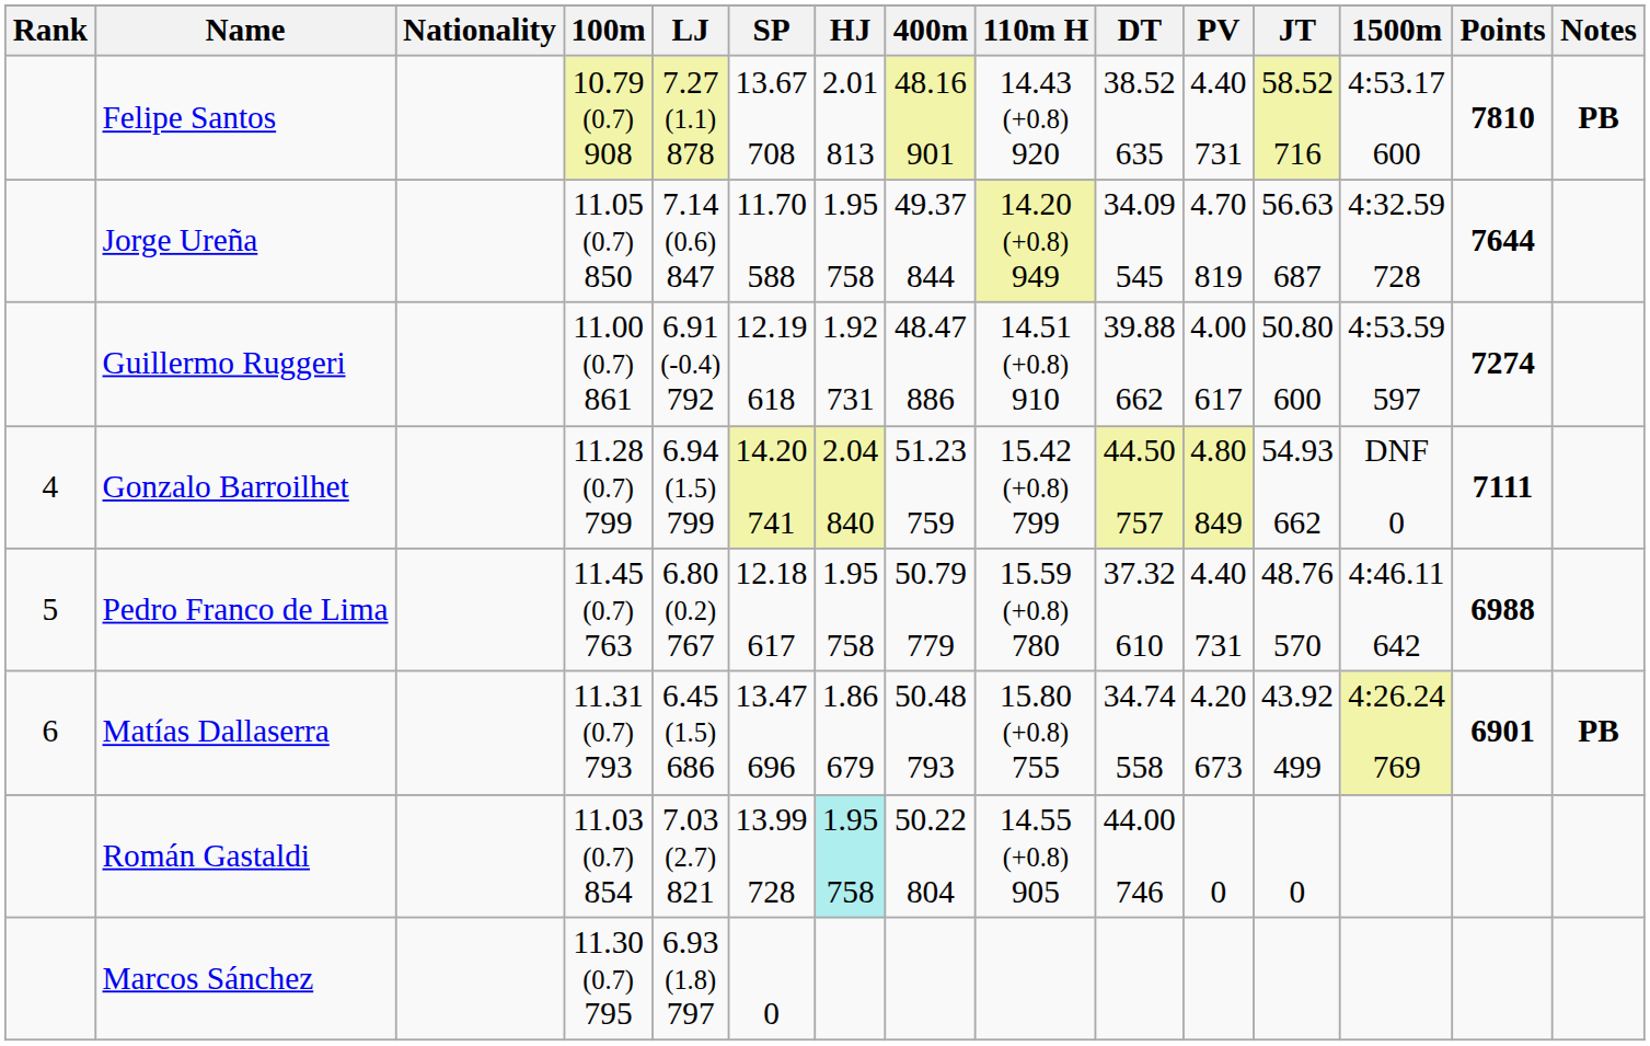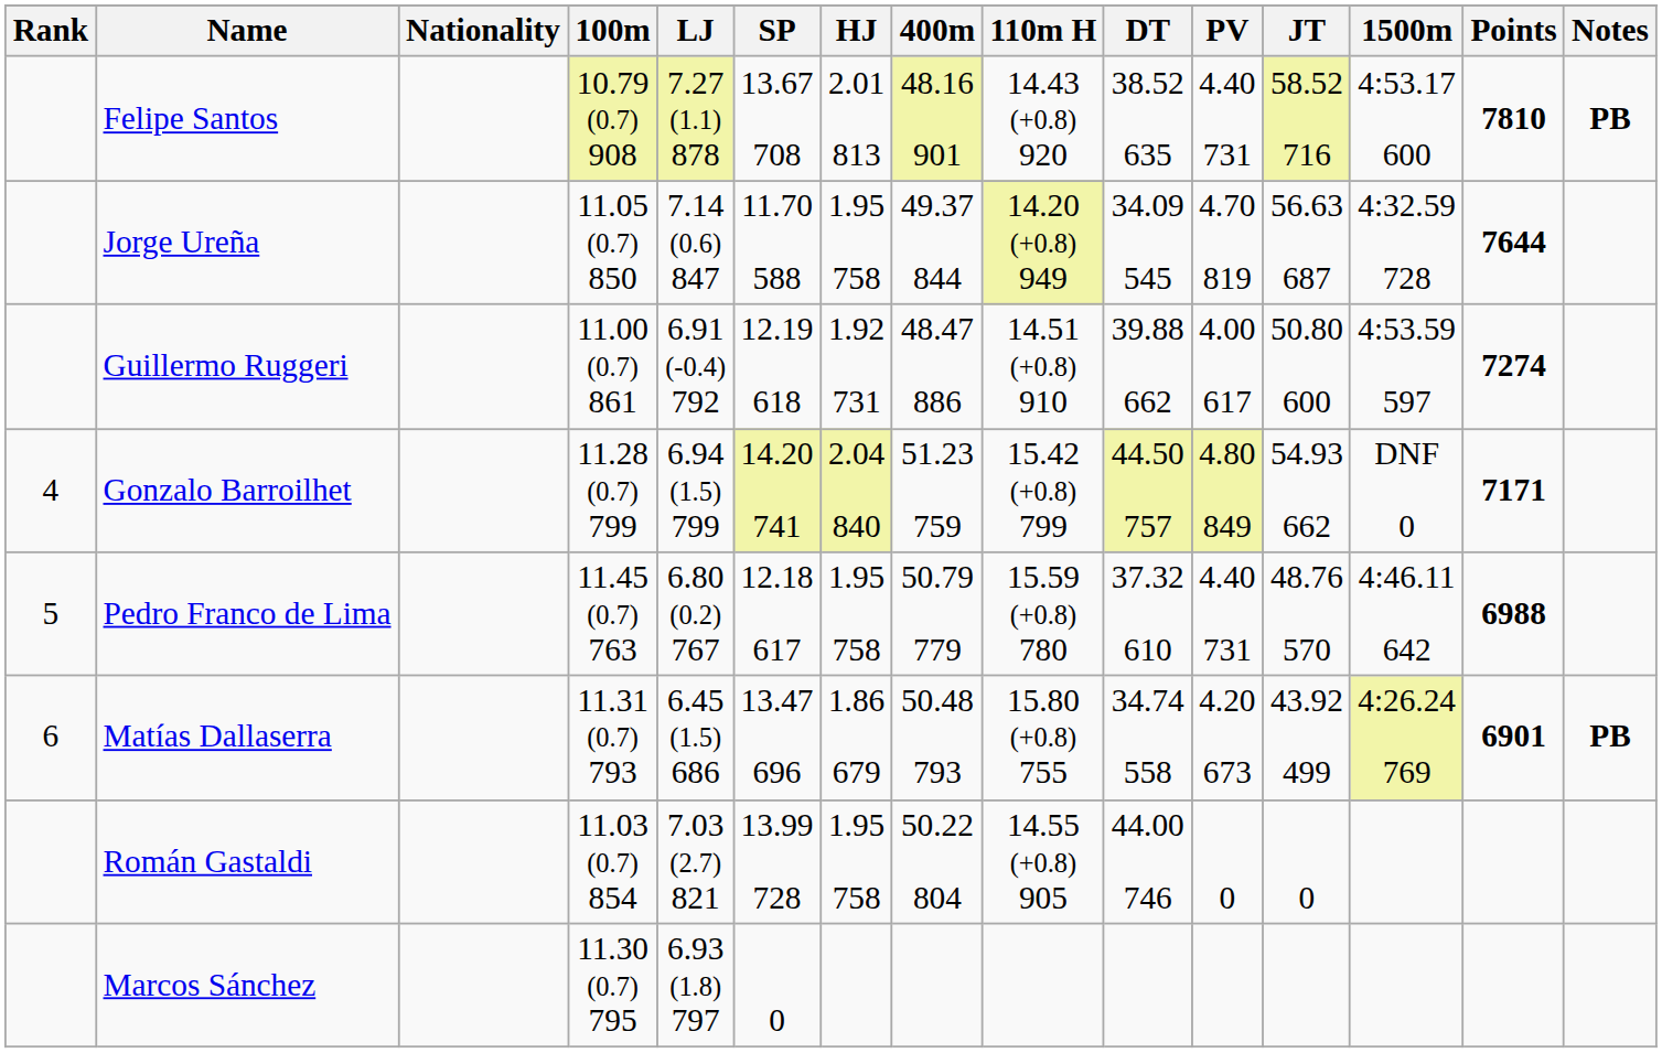Gonzalo Barroilhet | Points: 7111 -> 7171
Román Gastaldi | HJ: paleturquoise background -> no background
